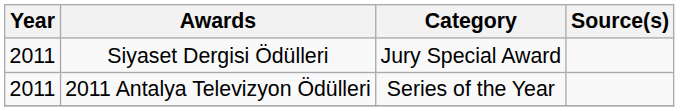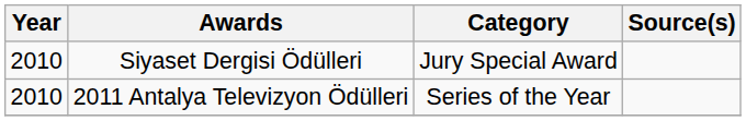Siyaset Dergisi Ödülleri | Year: 2011 -> 2010
2011 Antalya Televizyon Ödülleri | Year: 2011 -> 2010
